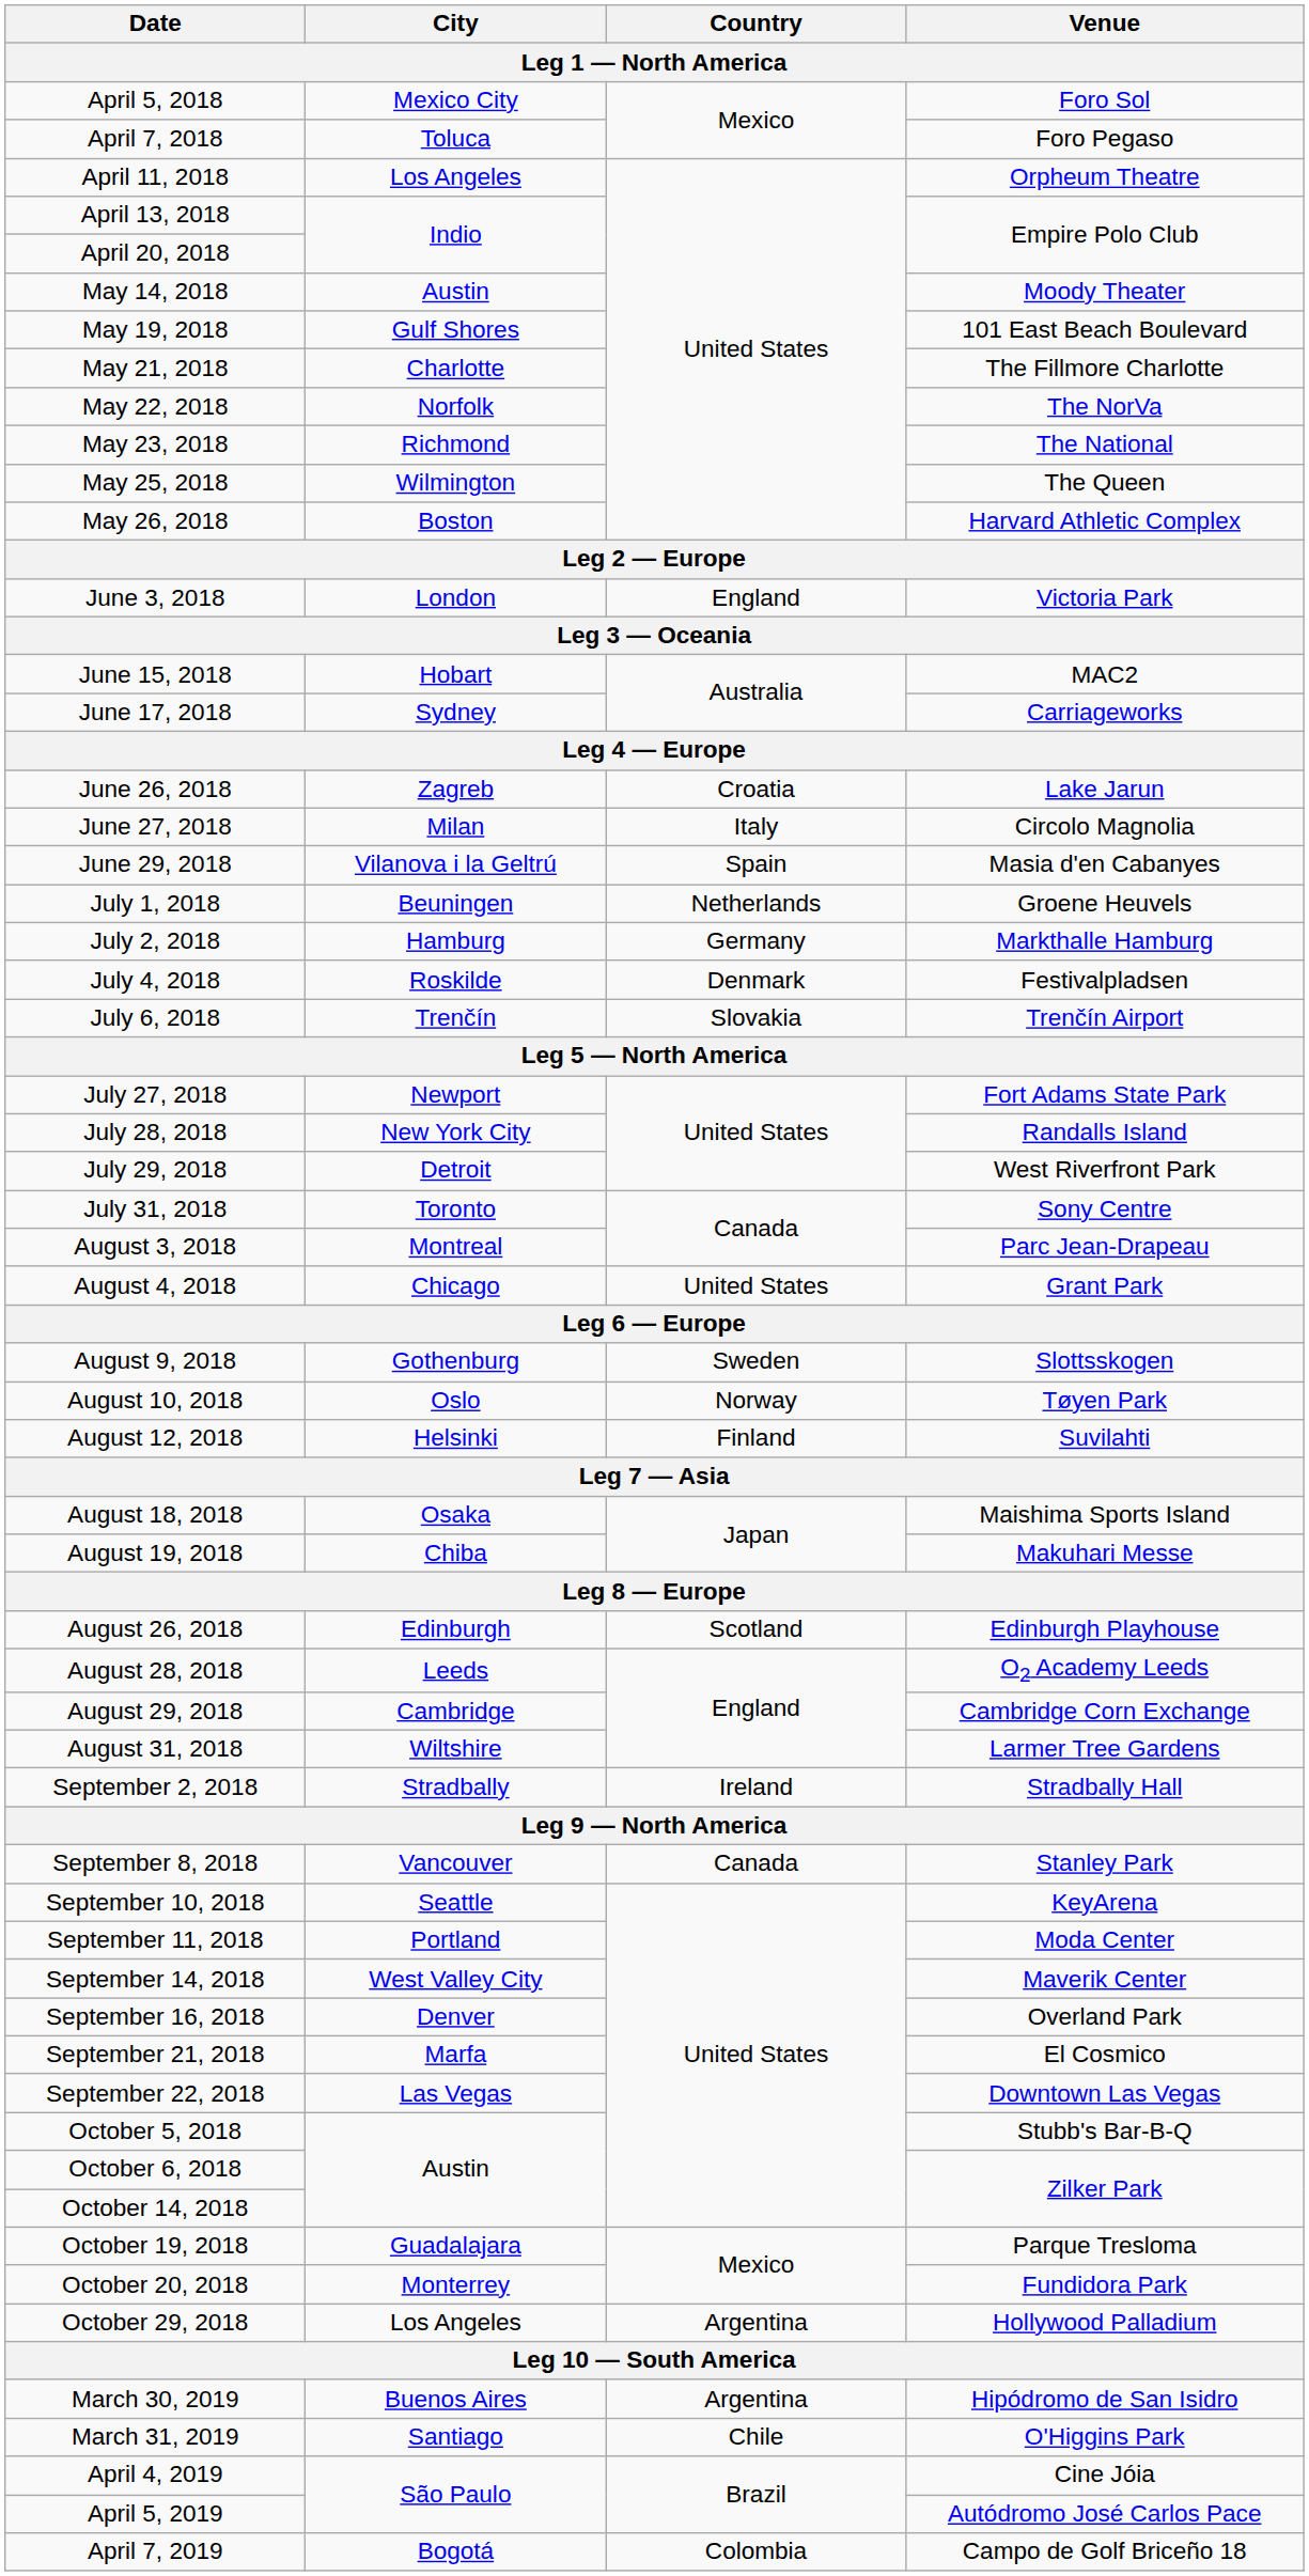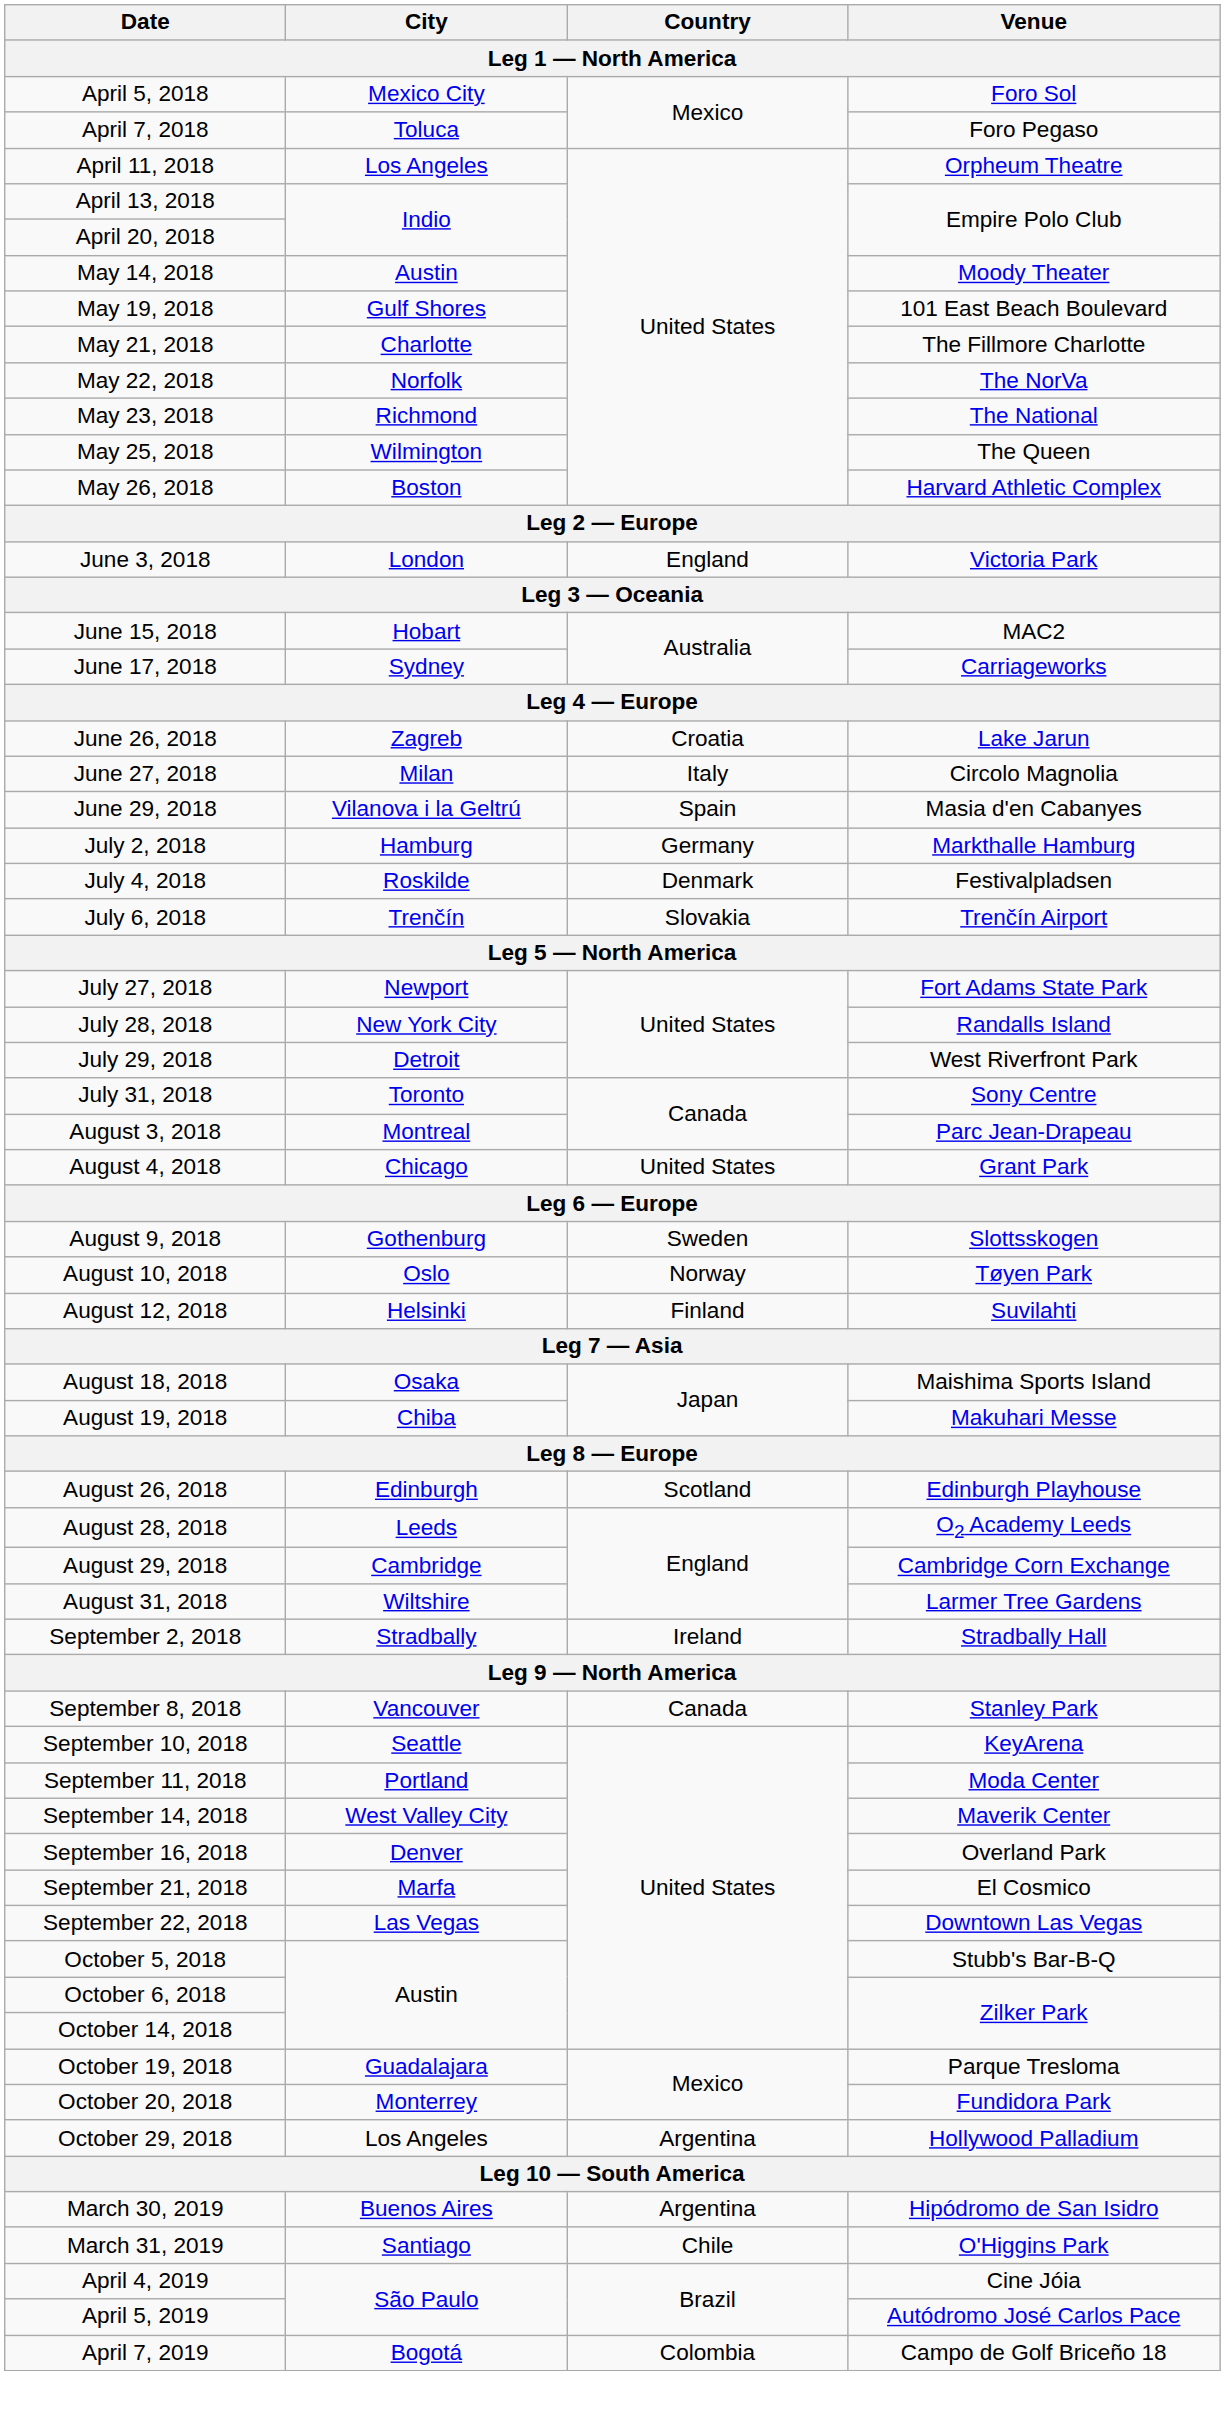- row: July 1, 2018 | Beuningen | Netherlands | Groene Heuvels
